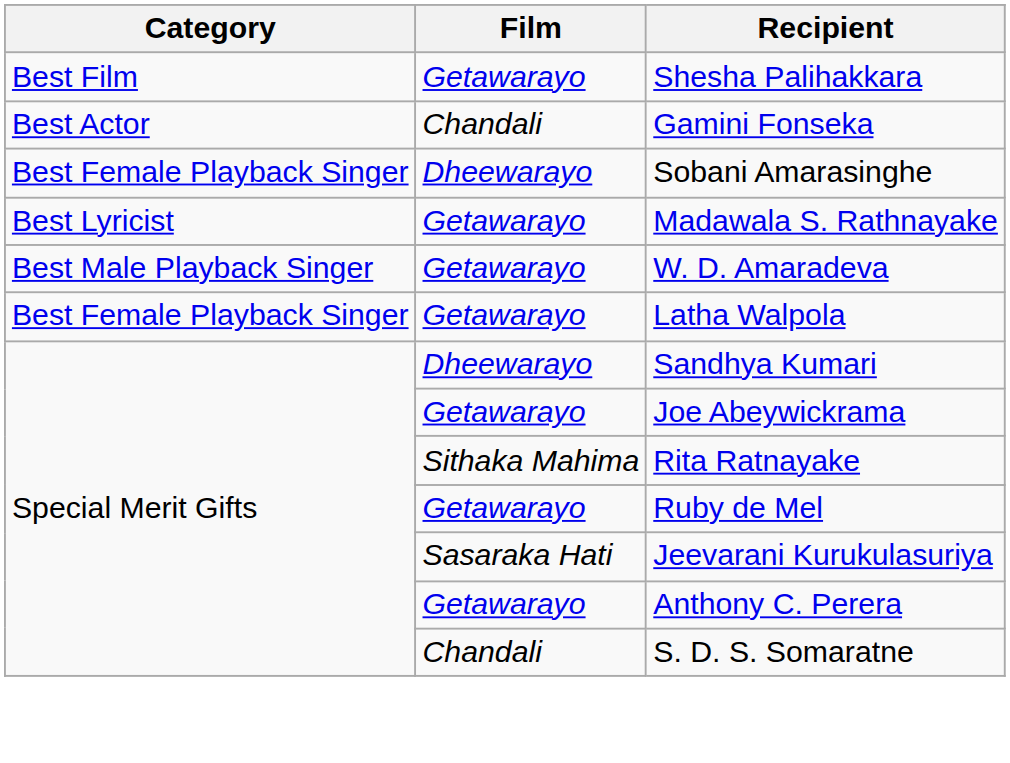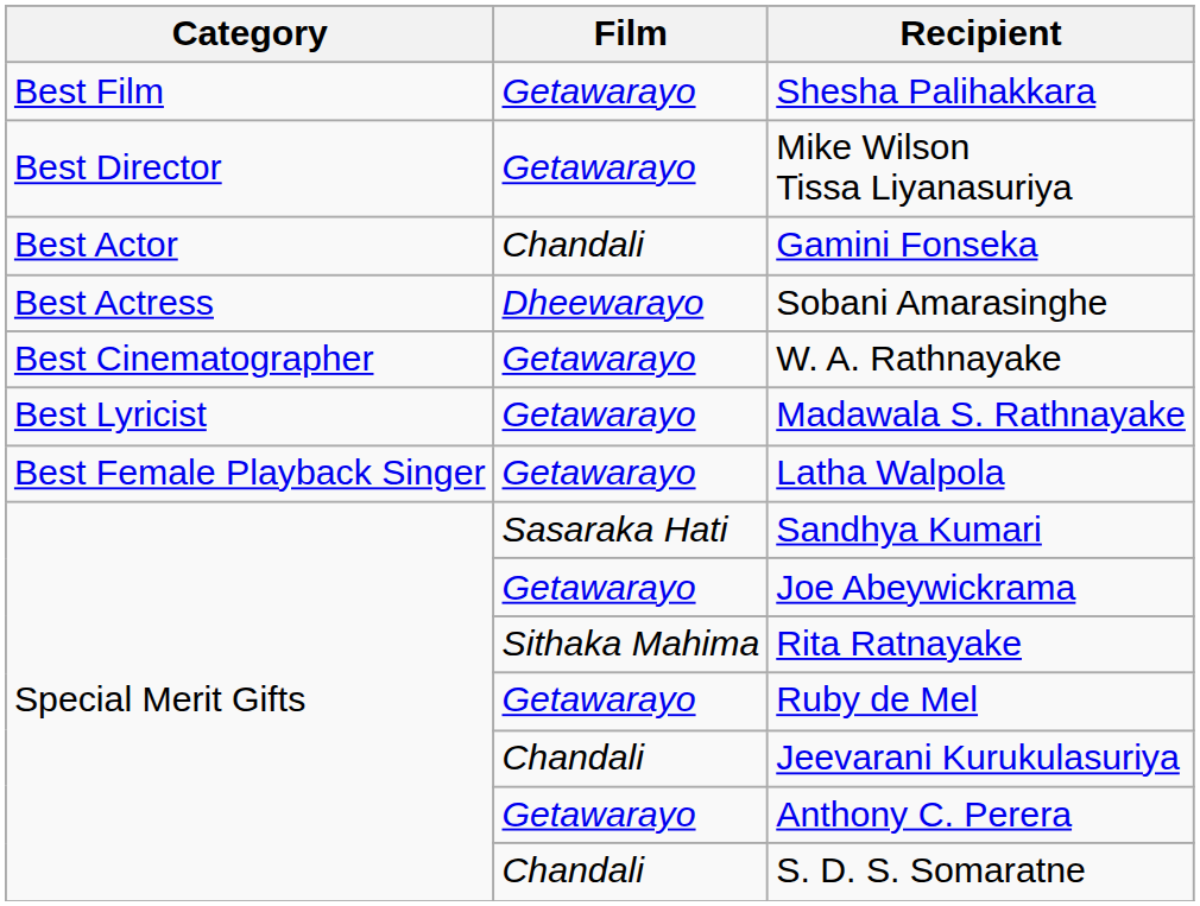+ row: Best Director | Getawarayo | Mike Wilson Tissa Liyanasuriya
Sobani Amarasinghe | Category: Best Female Playback Singer -> Best Actress
+ row: Best Cinematographer | Getawarayo | W. A. Rathnayake
- row: Best Male Playback Singer | Getawarayo | W. D. Amaradeva
Sandhya Kumari | Film: Dheewarayo -> Sasaraka Hati
Jeevarani Kurukulasuriya | Film: Sasaraka Hati -> Chandali
